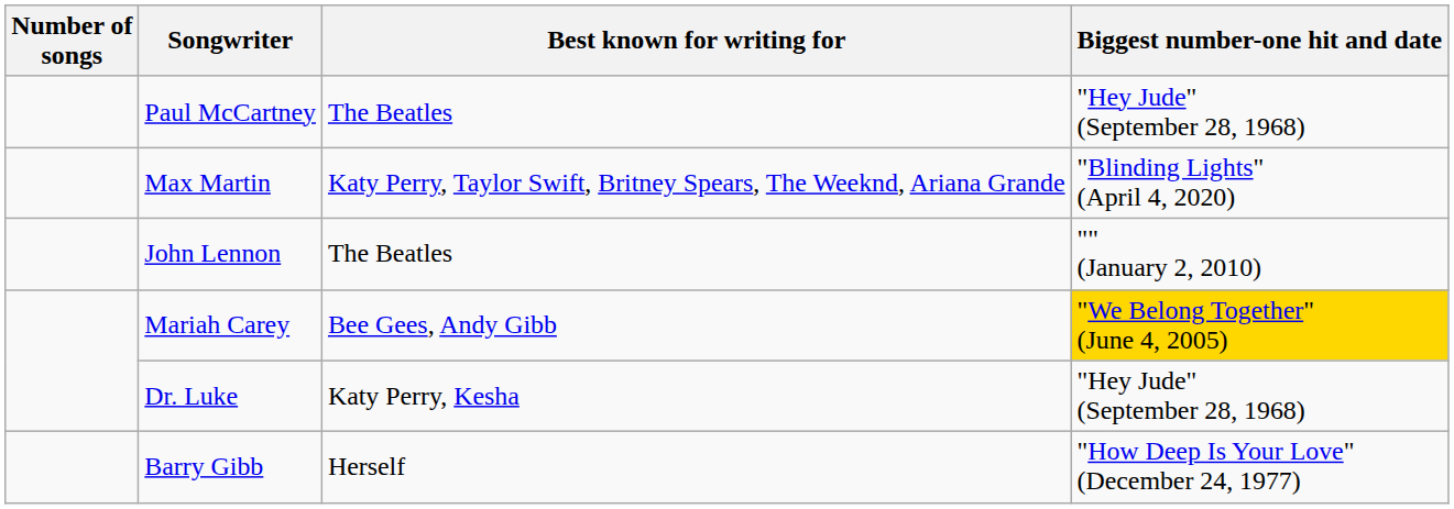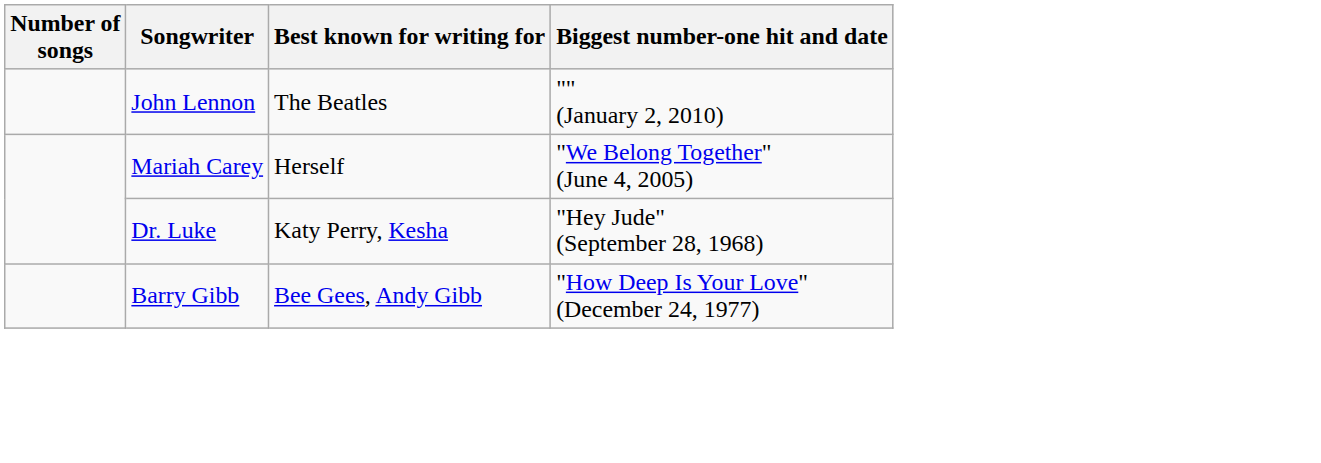- row: Paul McCartney | The Beatles | "Hey Jude" (September 28, 1968)
- row: Max Martin | Katy Perry, Taylor Swift, Britney Spears, The Weeknd, Ariana Grande | "Blinding Lights" (April 4, 2020)
Mariah Carey | Best known for writing for: Bee Gees, Andy Gibb -> Herself
Mariah Carey | Biggest number-one hit and date: gold background -> no background
Barry Gibb | Best known for writing for: Herself -> Bee Gees, Andy Gibb
